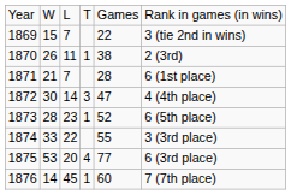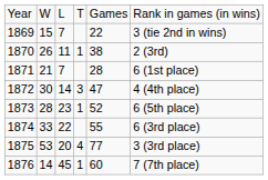1874 | column 6: 3 (3rd place) -> 6 (3rd place)
1875 | column 6: 6 (3rd place) -> 3 (3rd place)
